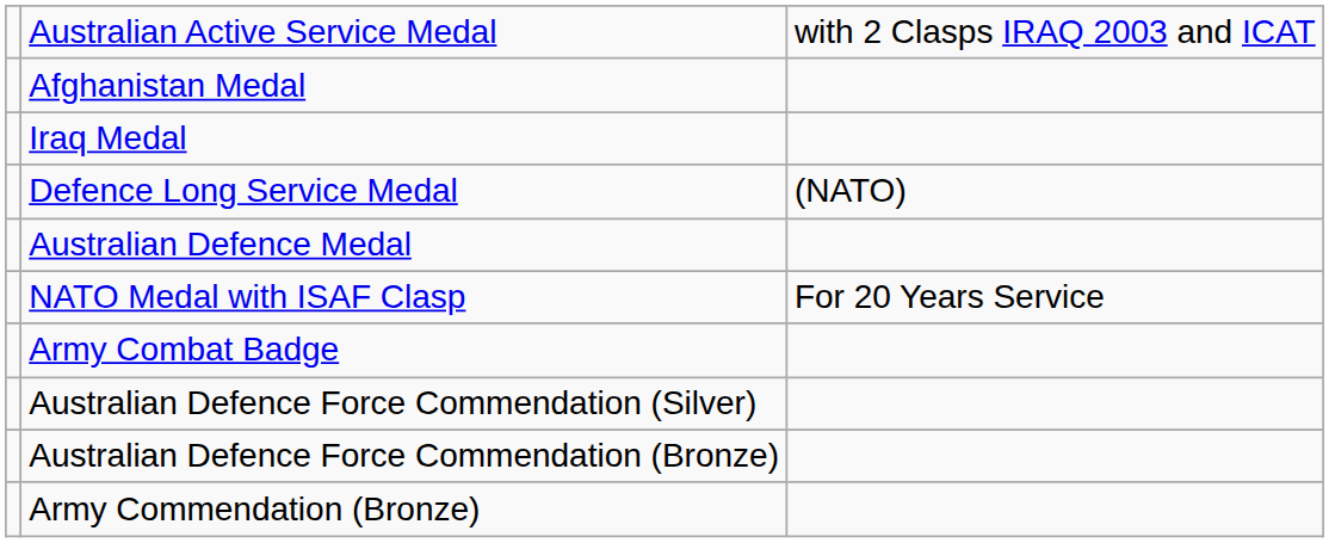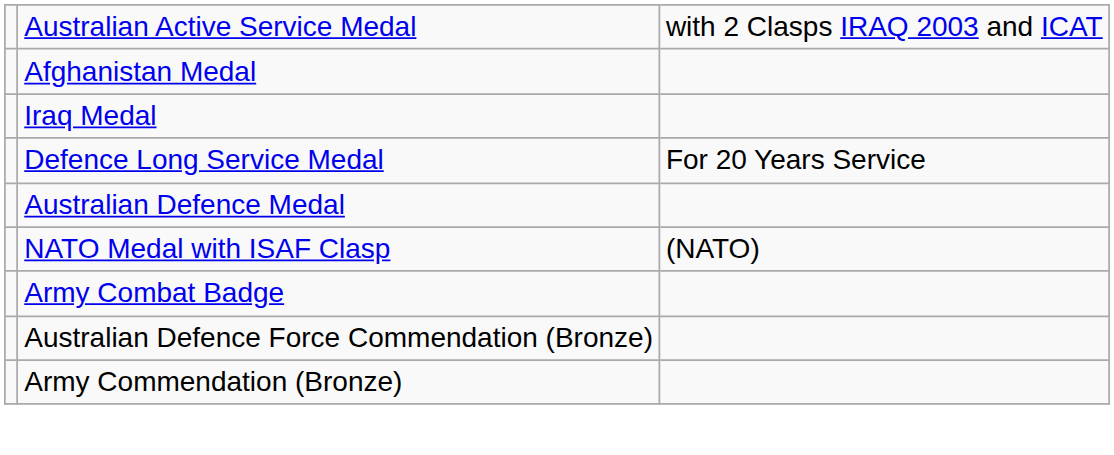Defence Long Service Medal | column 3: (NATO) -> For 20 Years Service
NATO Medal with ISAF Clasp | column 3: For 20 Years Service -> (NATO)
- row: Australian Defence Force Commendation (Silver)
